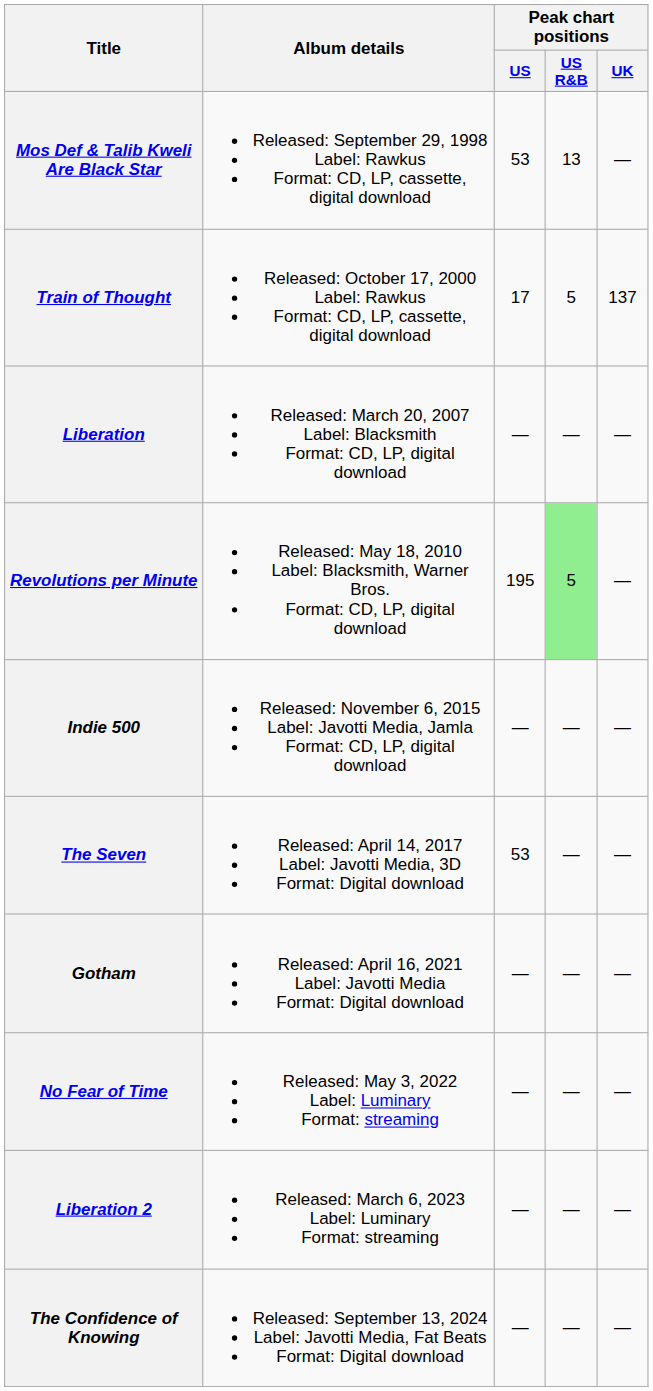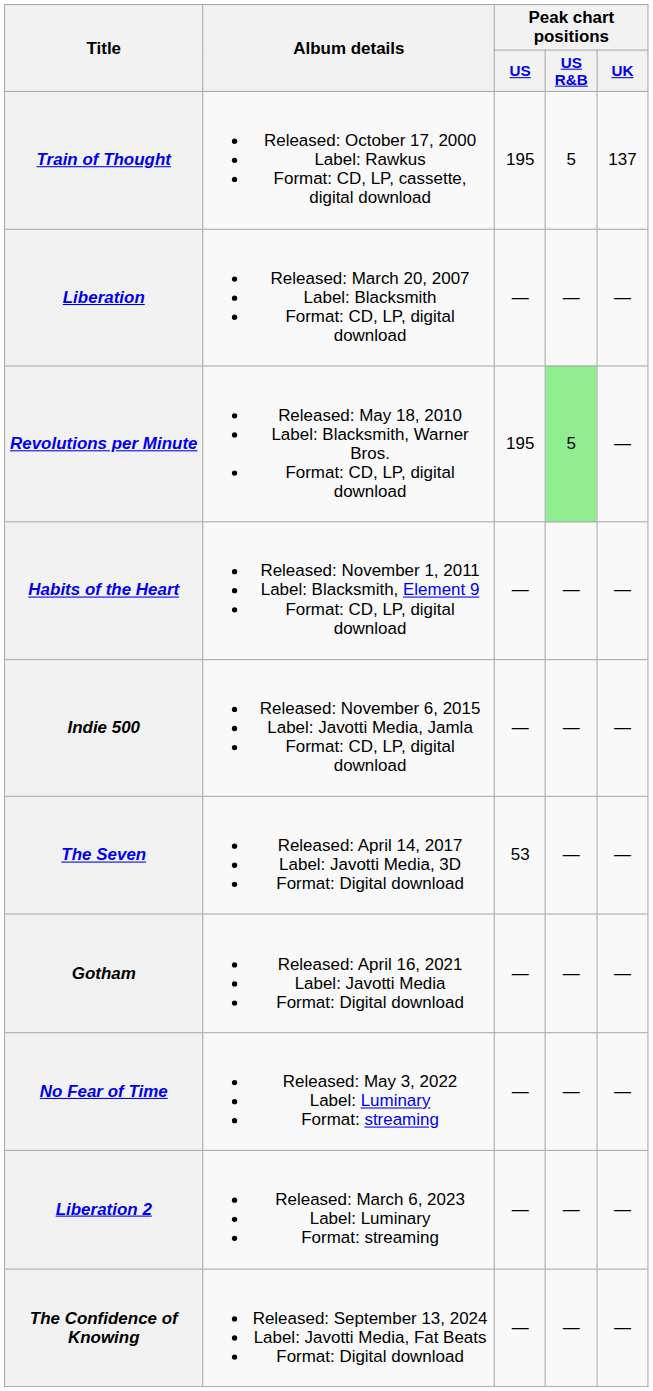- row: Mos Def & Talib Kweli Are Black Star | Released: September 29, 1998 Label: Rawkus Format: CD, LP, cassette, digital download | 53 | 13 | —
Train of Thought | Peak chart positions / US: 17 -> 195
+ row: Habits of the Heart | Released: November 1, 2011 Label: Blacksmith, Element 9 Format: CD, LP, digital download | — | — | —
